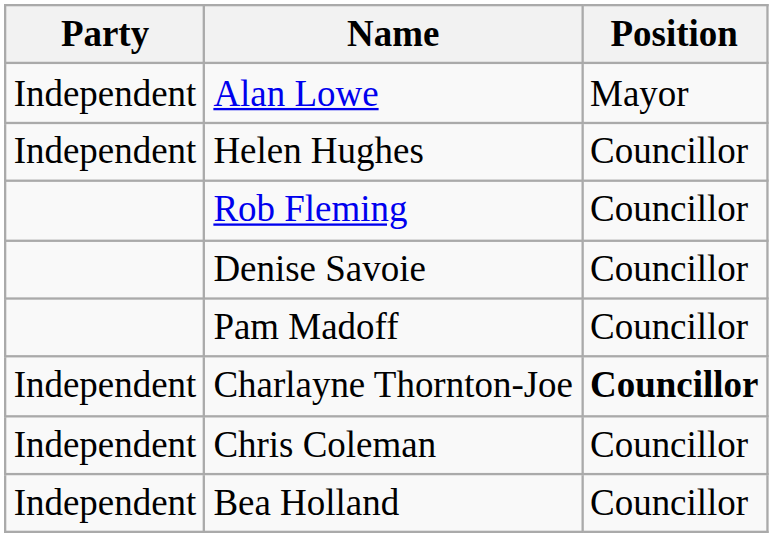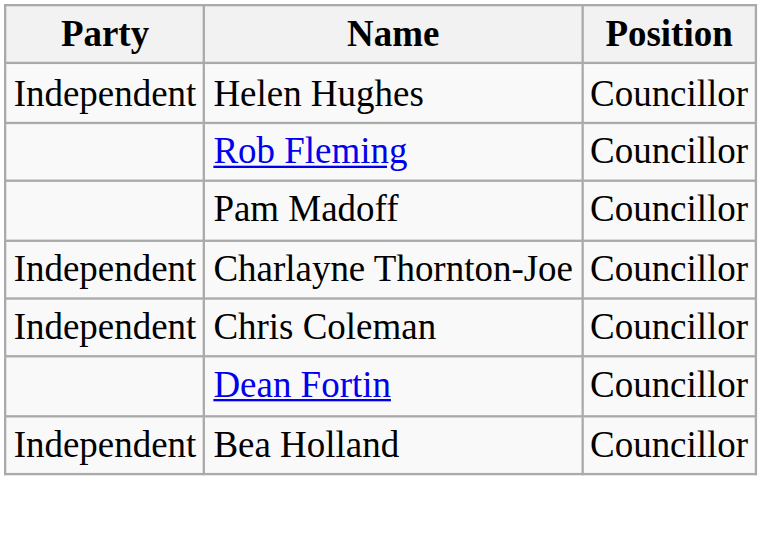- row: Independent | Alan Lowe | Mayor
- row: Denise Savoie | Councillor
Charlayne Thornton-Joe | Position: bold -> normal
+ row: Dean Fortin | Councillor
